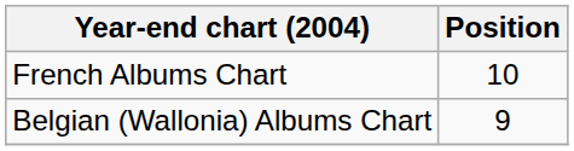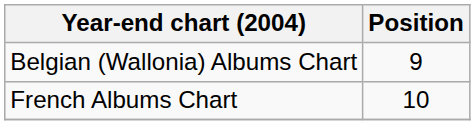rows swapped: Belgian (Wallonia) Albums Chart <-> French Albums Chart
